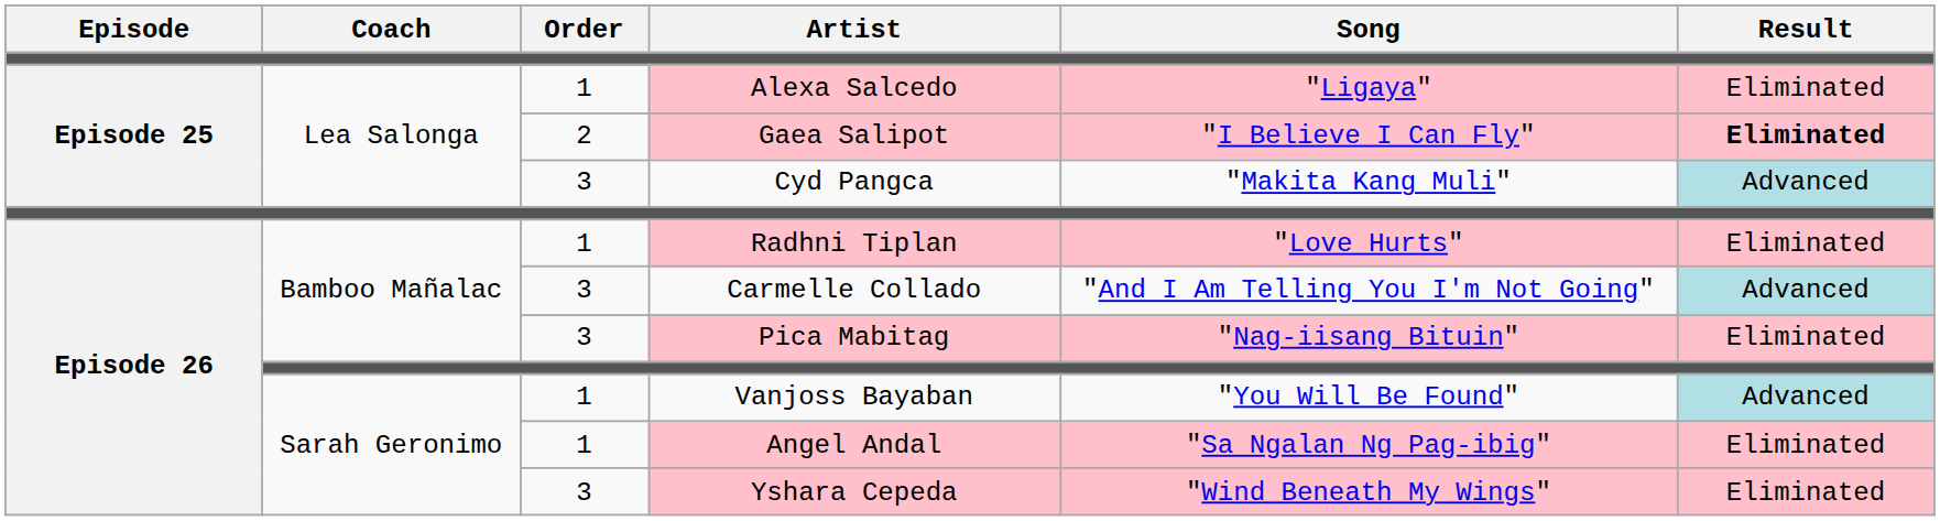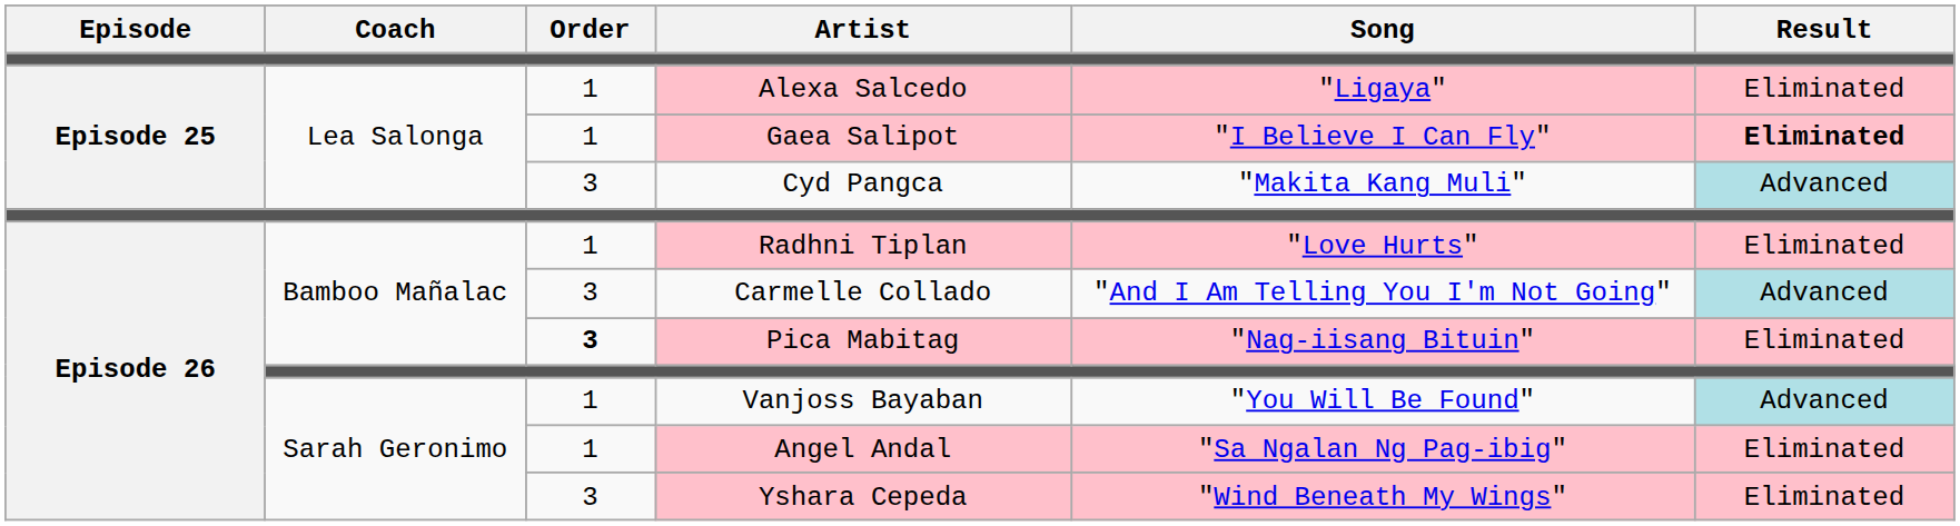Gaea Salipot | Order: 2 -> 1
Pica Mabitag | Order: normal -> bold
